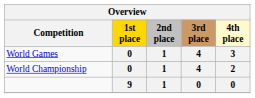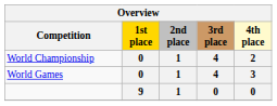rows swapped: World Championship <-> World Games
